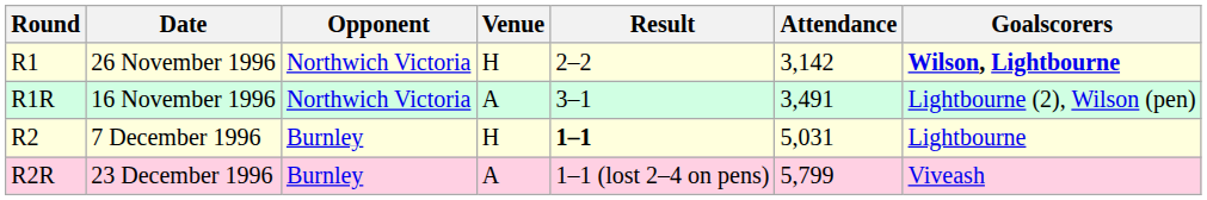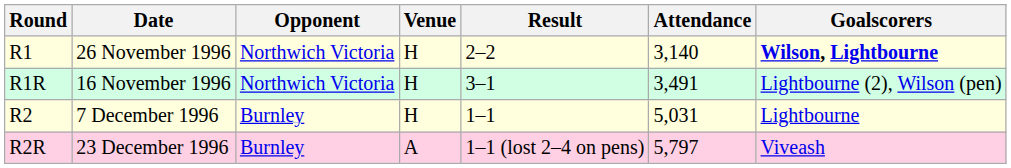R1 | Attendance: 3,142 -> 3,140
R1R | Venue: A -> H
R2 | Result: bold -> normal
R2R | Attendance: 5,799 -> 5,797
